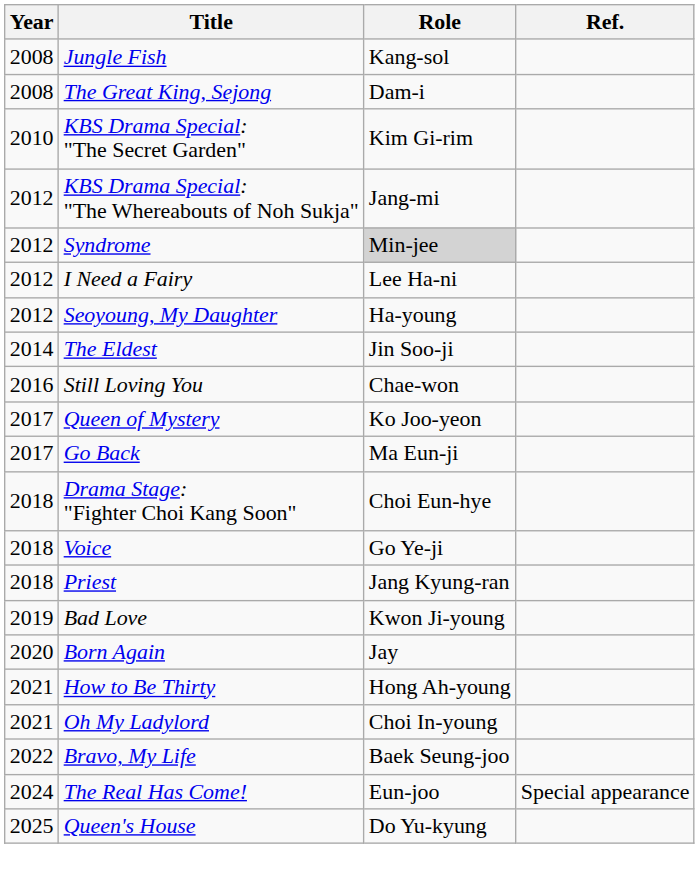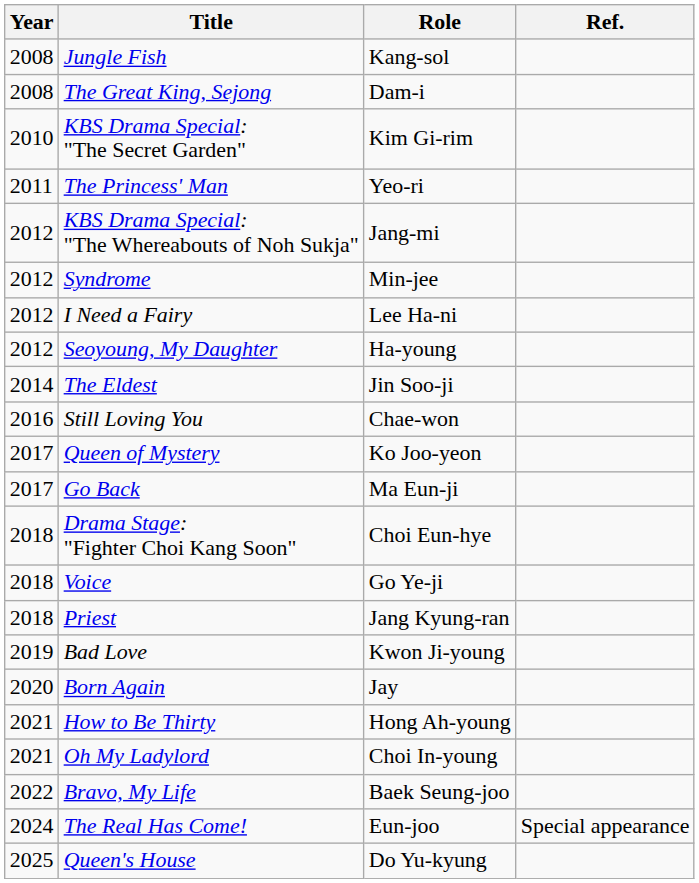+ row: 2011 | The Princess' Man | Yeo-ri
Syndrome | Role: lightgrey background -> no background
